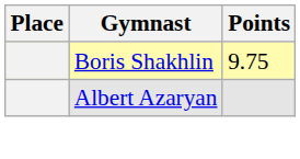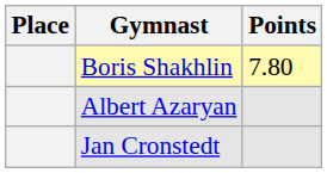Boris Shakhlin | Points: 9.75 -> 7.80
+ row: Jan Cronstedt
